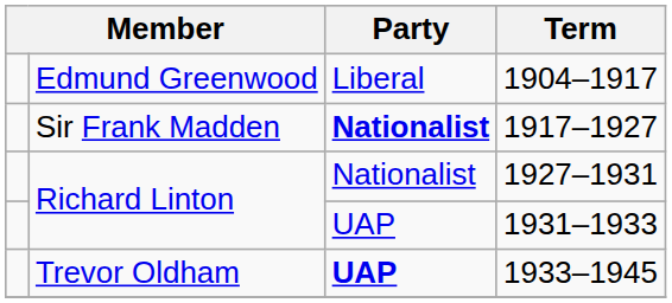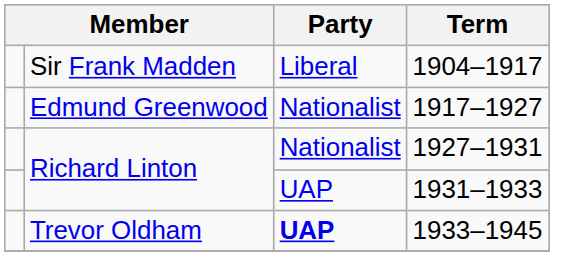1904–1917 | column 2: Edmund Greenwood -> Sir Frank Madden
1917–1927 | column 2: Sir Frank Madden -> Edmund Greenwood
1917–1927 | Party: bold -> normal
